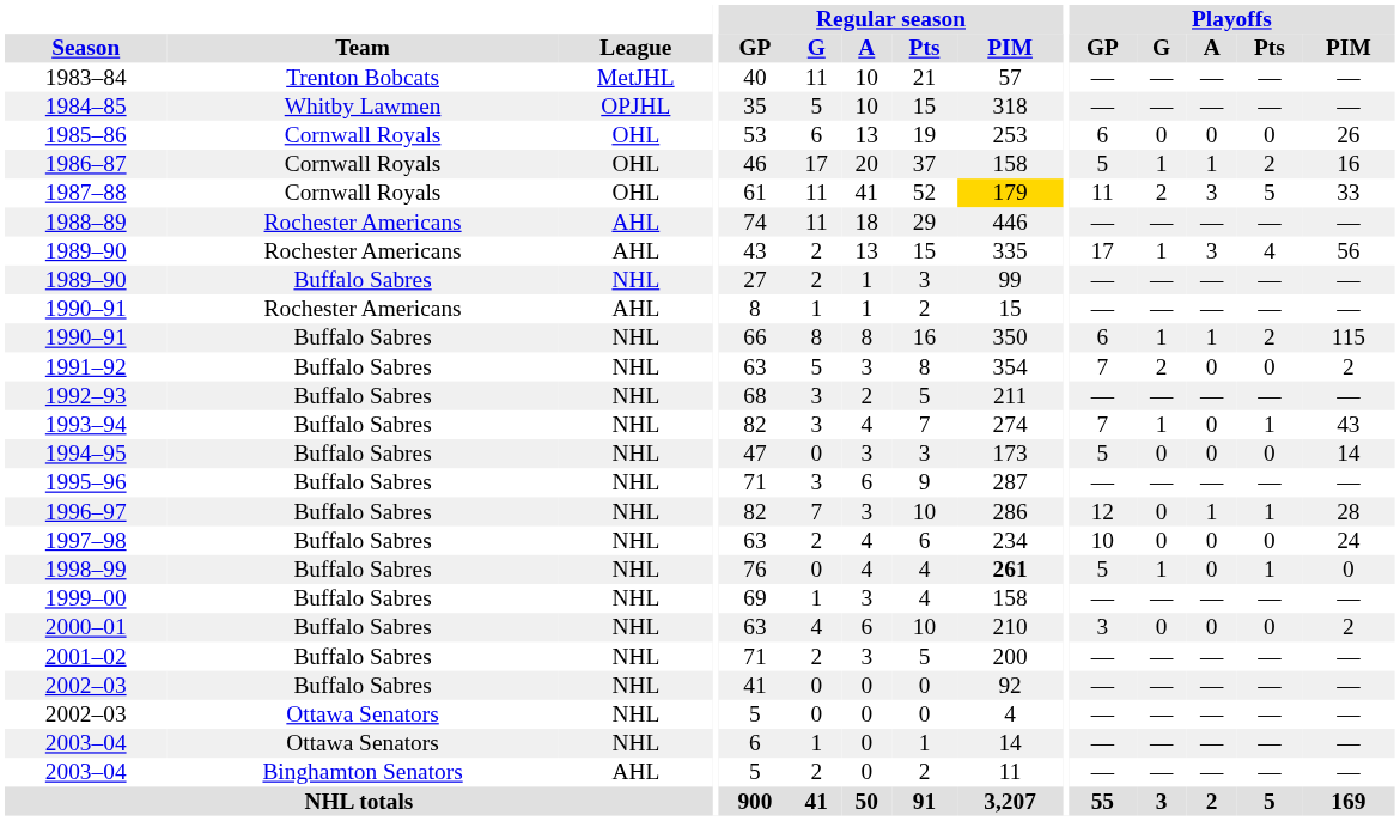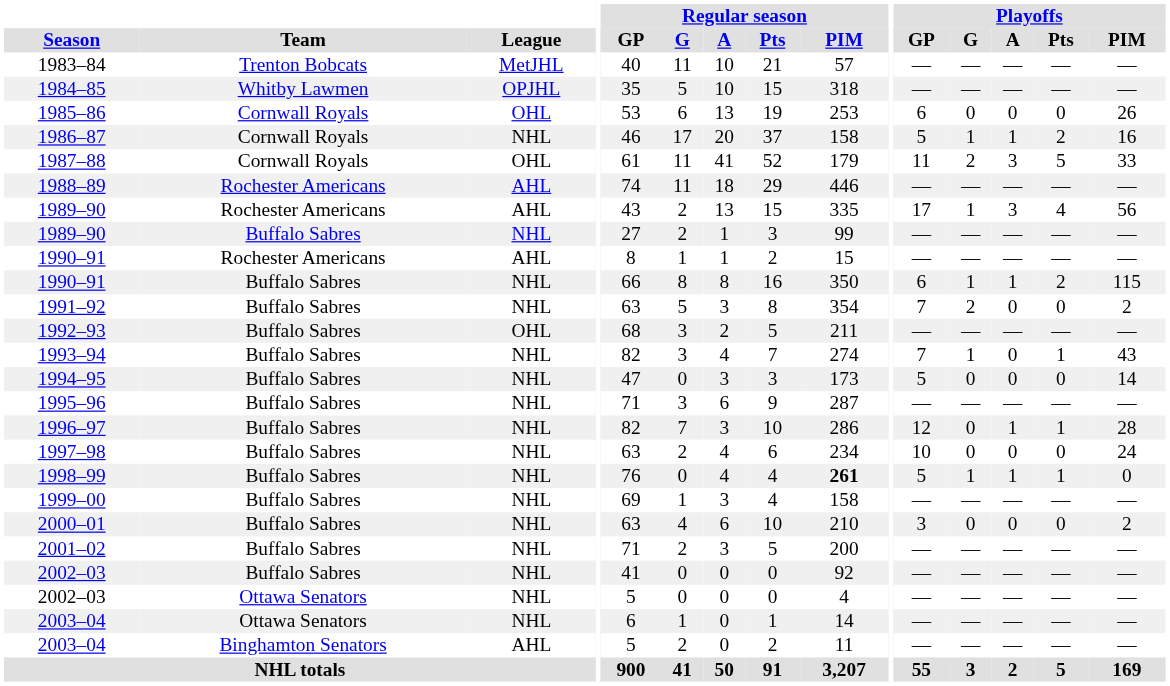1986–87 | League: OHL -> NHL
1987–88 | Regular season / PIM: gold background -> no background
1992–93 | League: NHL -> OHL
1998–99 | Playoffs / A: 0 -> 1
